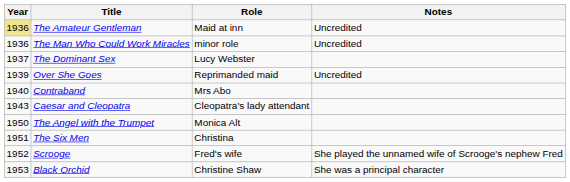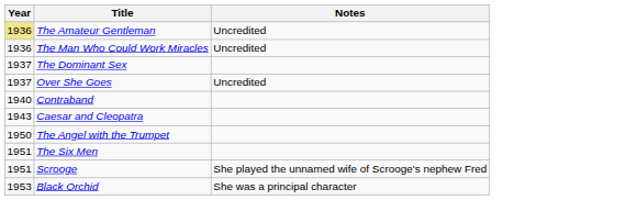- column: Role | Maid at inn | minor role | Lucy Webster | Reprimanded maid | Mrs Abo | Cleopatra's lady attendant | Monica Alt | Christina | Fred's wife | Christine Shaw
Over She Goes | Year: 1939 -> 1937
Scrooge | Year: 1952 -> 1951
